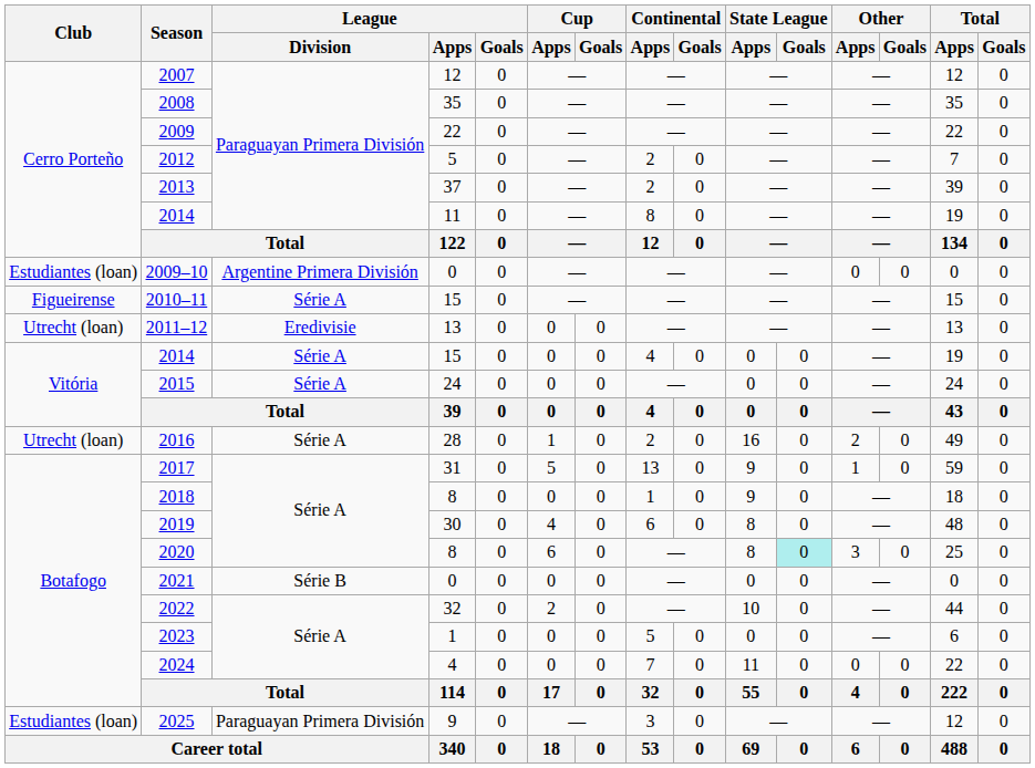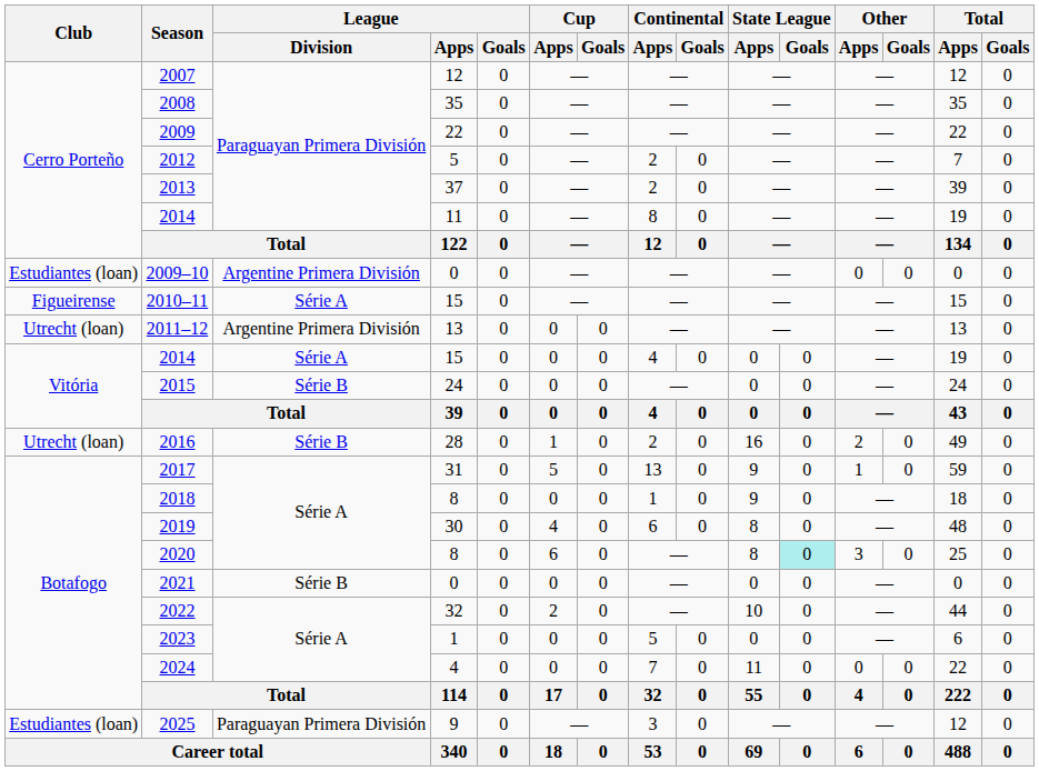2011–12 | League / Division: Eredivisie -> Argentine Primera División
2015 | League / Division: Série A -> Série B
2016 | League / Division: Série A -> Série B
